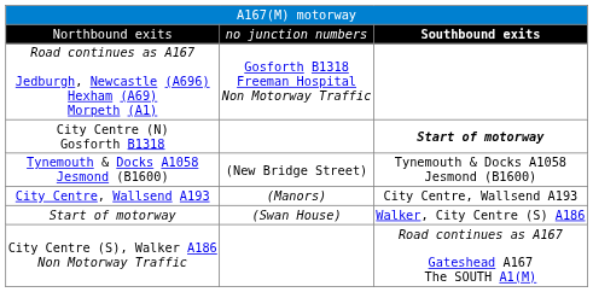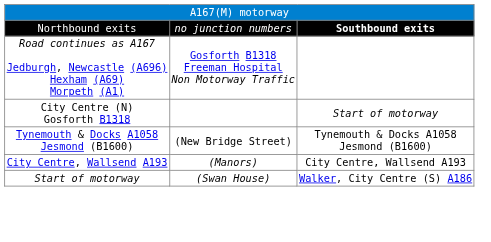City Centre (N) Gosforth B1318 | column 3: bold -> normal
- row: City Centre (S), Walker A186 Non Motorway Traffic | Road continues as A167 Gateshead A167 The SOUTH A1(M)
